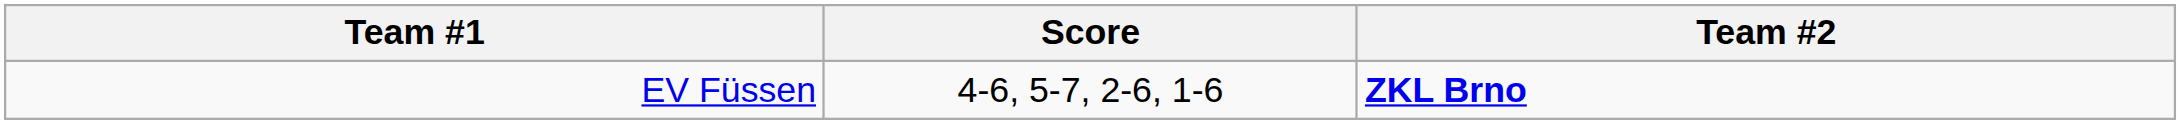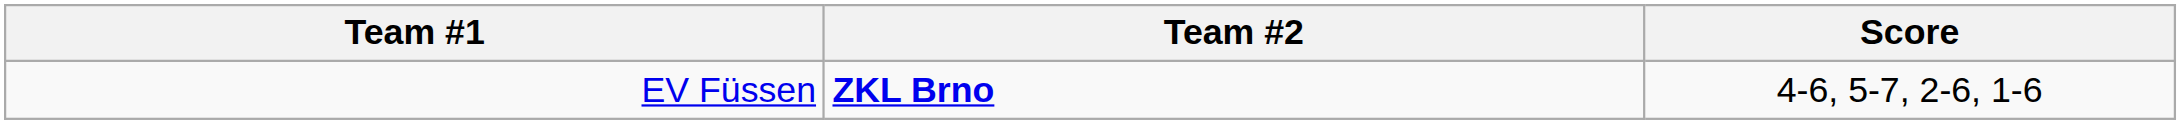columns swapped: Score <-> Team #2
